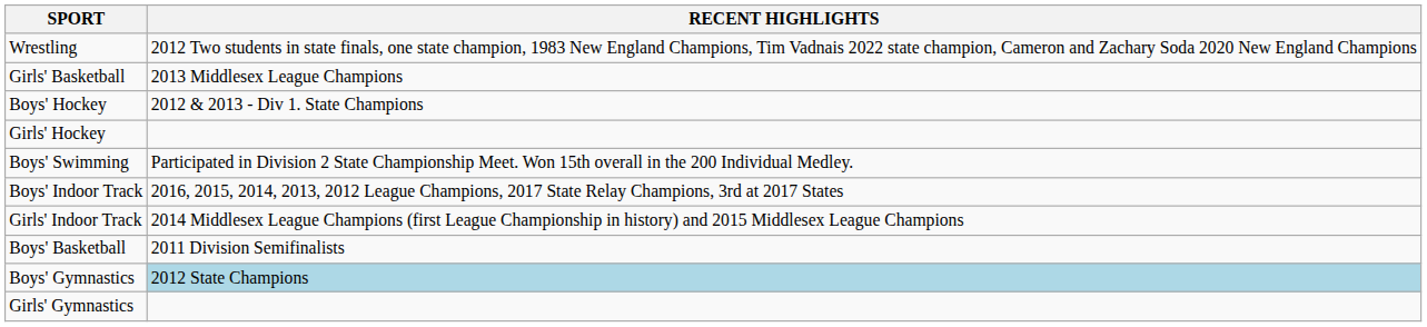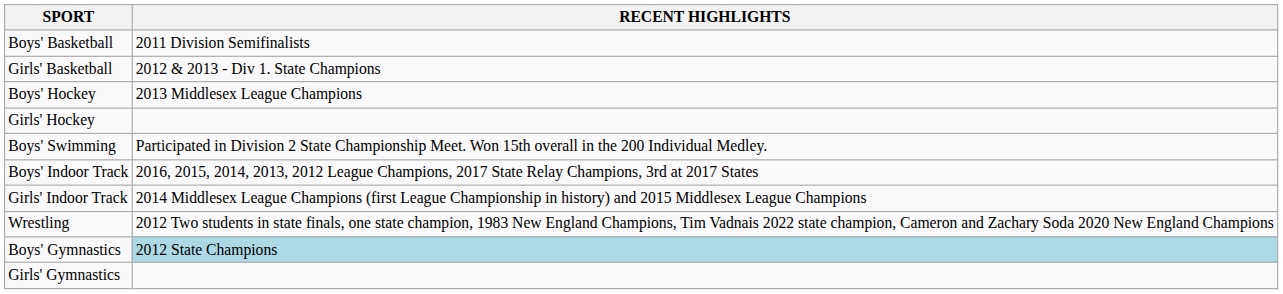rows swapped: Boys' Basketball <-> Wrestling
Girls' Basketball | RECENT HIGHLIGHTS: 2013 Middlesex League Champions -> 2012 & 2013 - Div 1. State Champions
Boys' Hockey | RECENT HIGHLIGHTS: 2012 & 2013 - Div 1. State Champions -> 2013 Middlesex League Champions
